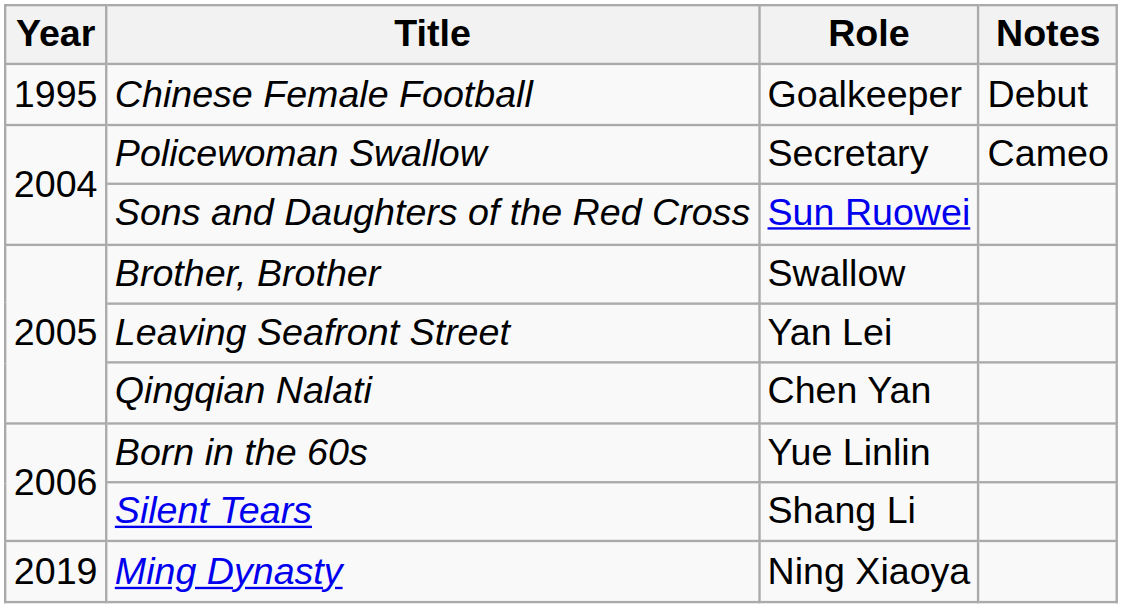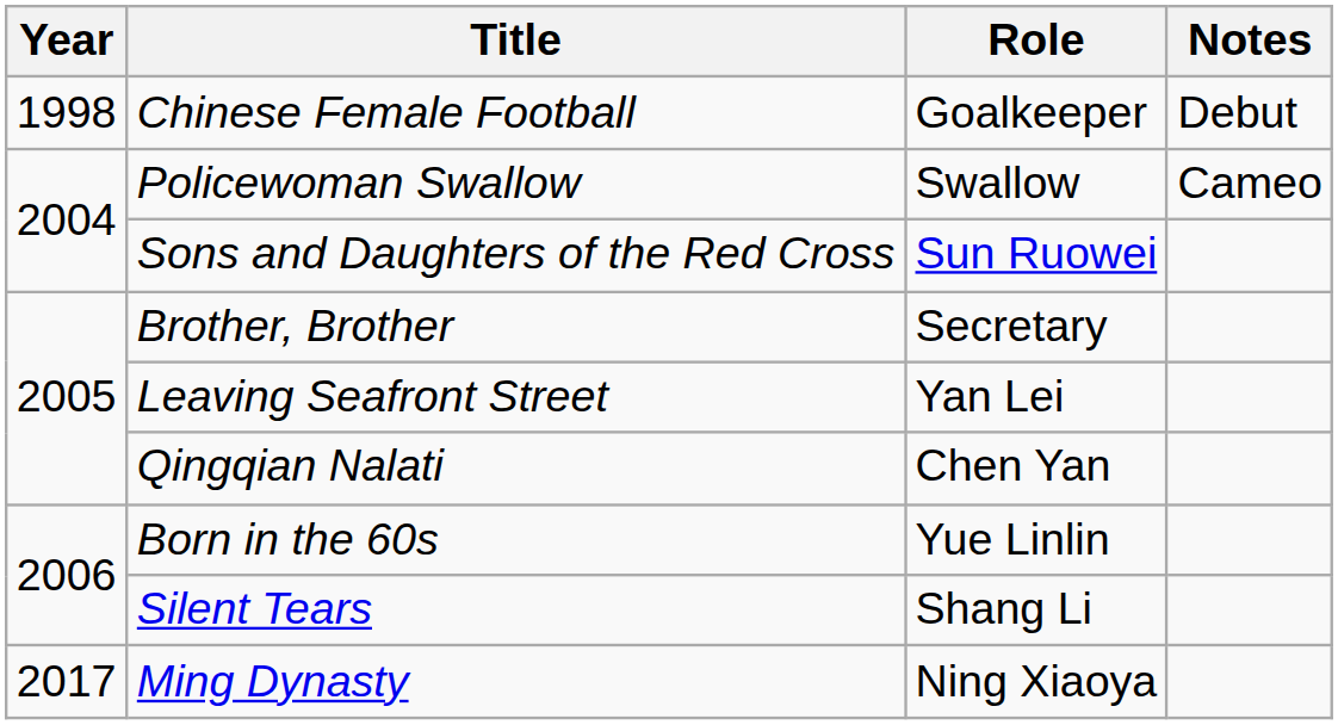Chinese Female Football | Year: 1995 -> 1998
Policewoman Swallow | Role: Secretary -> Swallow
Brother, Brother | Role: Swallow -> Secretary
Ming Dynasty | Year: 2019 -> 2017
